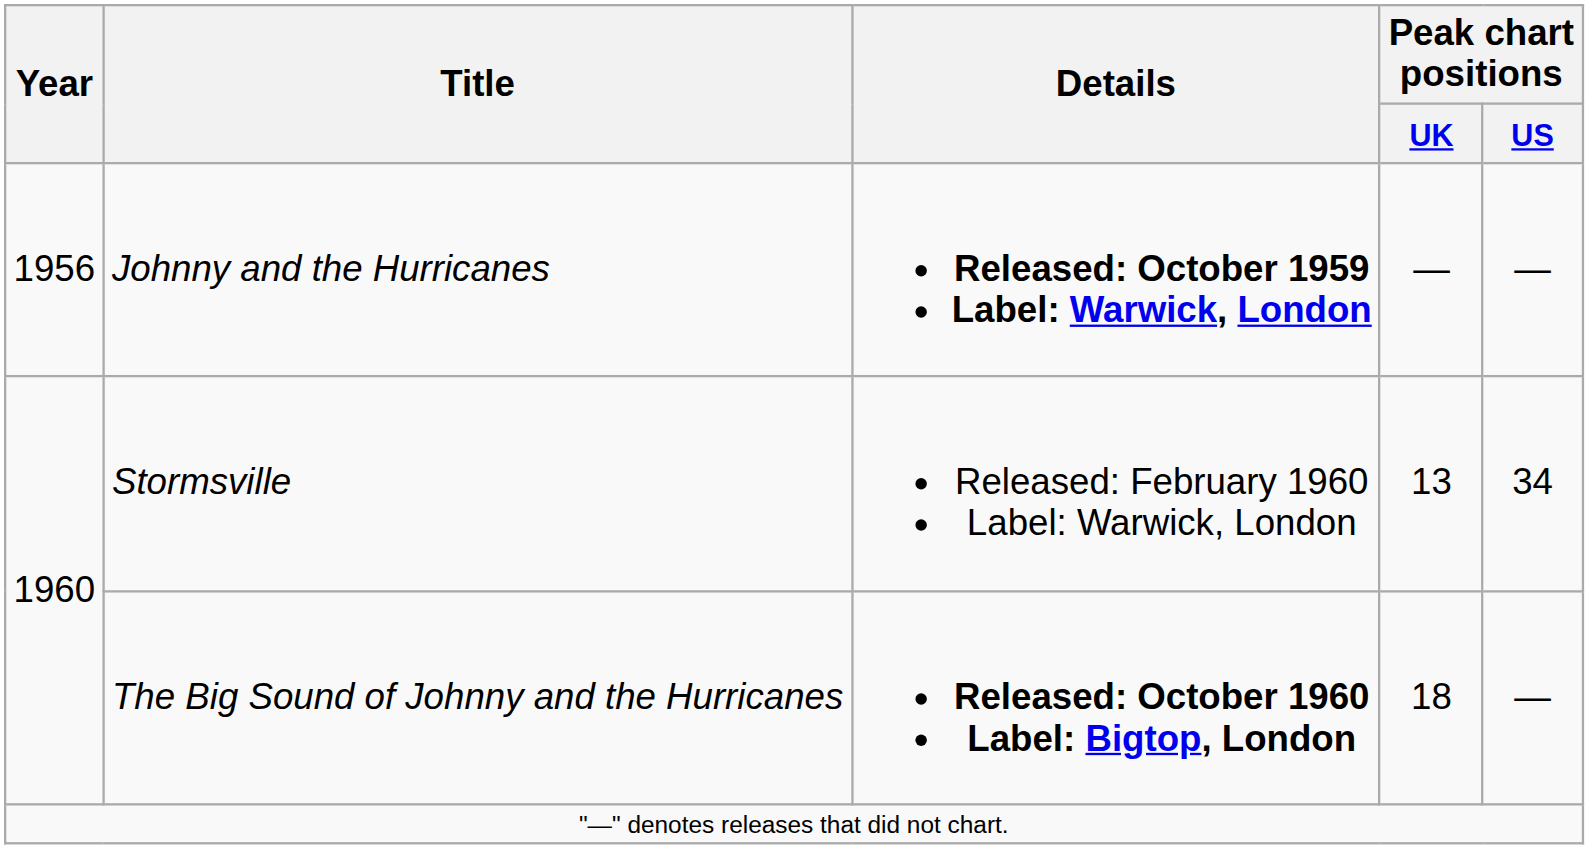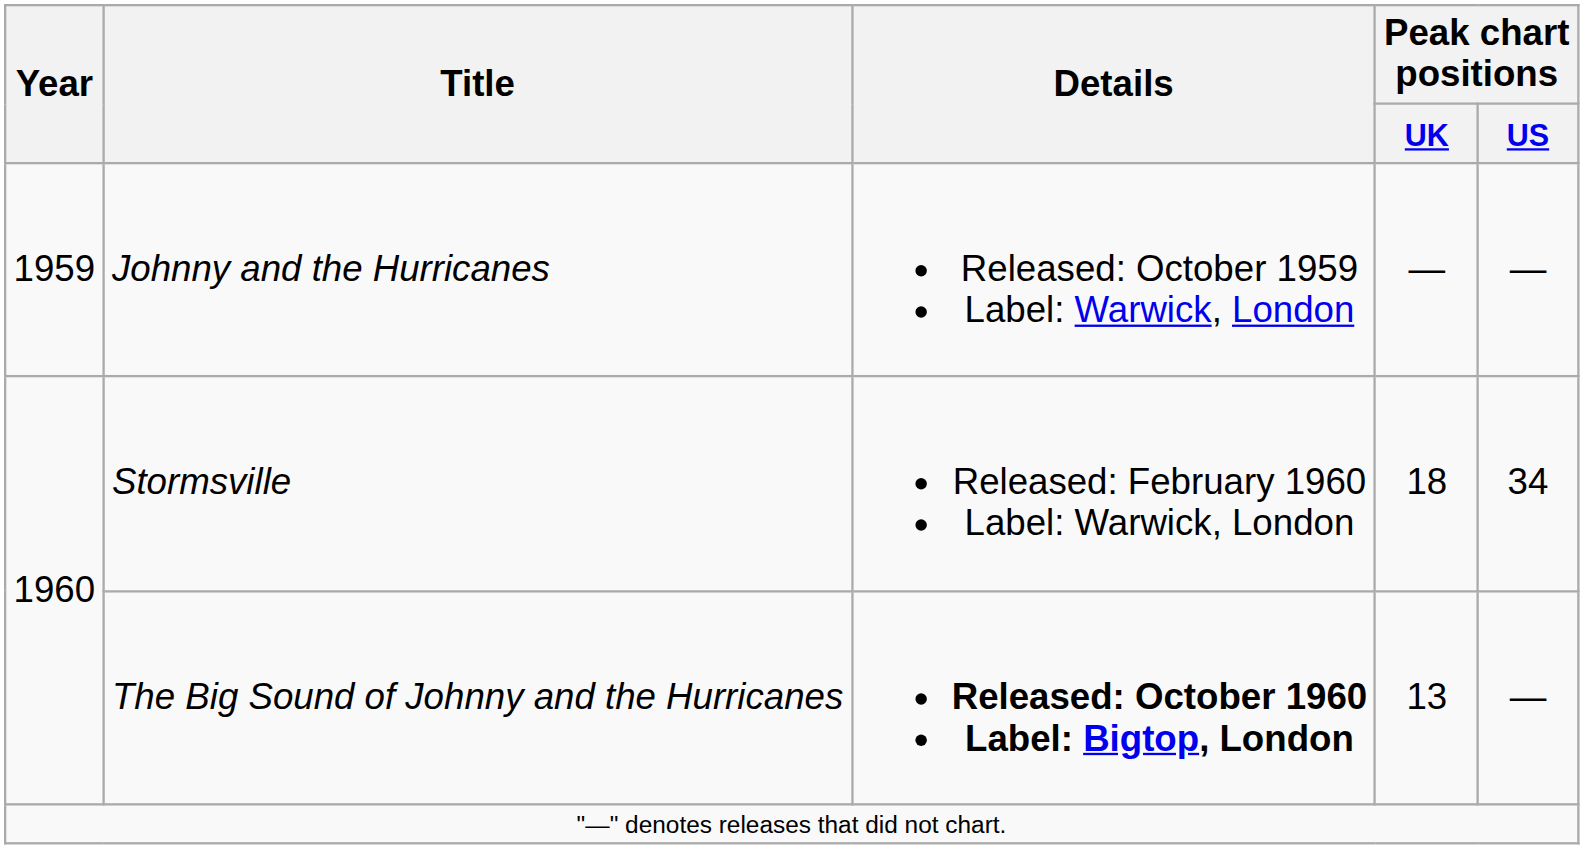Johnny and the Hurricanes | Year: 1956 -> 1959
Johnny and the Hurricanes | Details: bold -> normal
Stormsville | Peak chart positions / UK: 13 -> 18
The Big Sound of Johnny and the Hurricanes | Peak chart positions / UK: 18 -> 13
